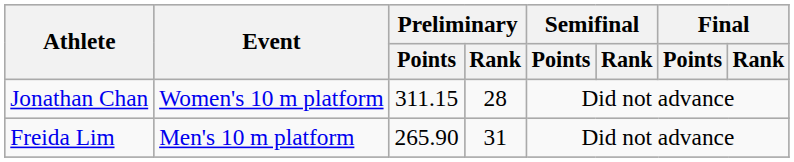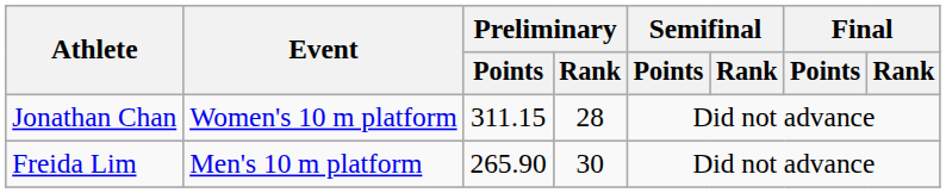Freida Lim | Preliminary / Rank: 31 -> 30
